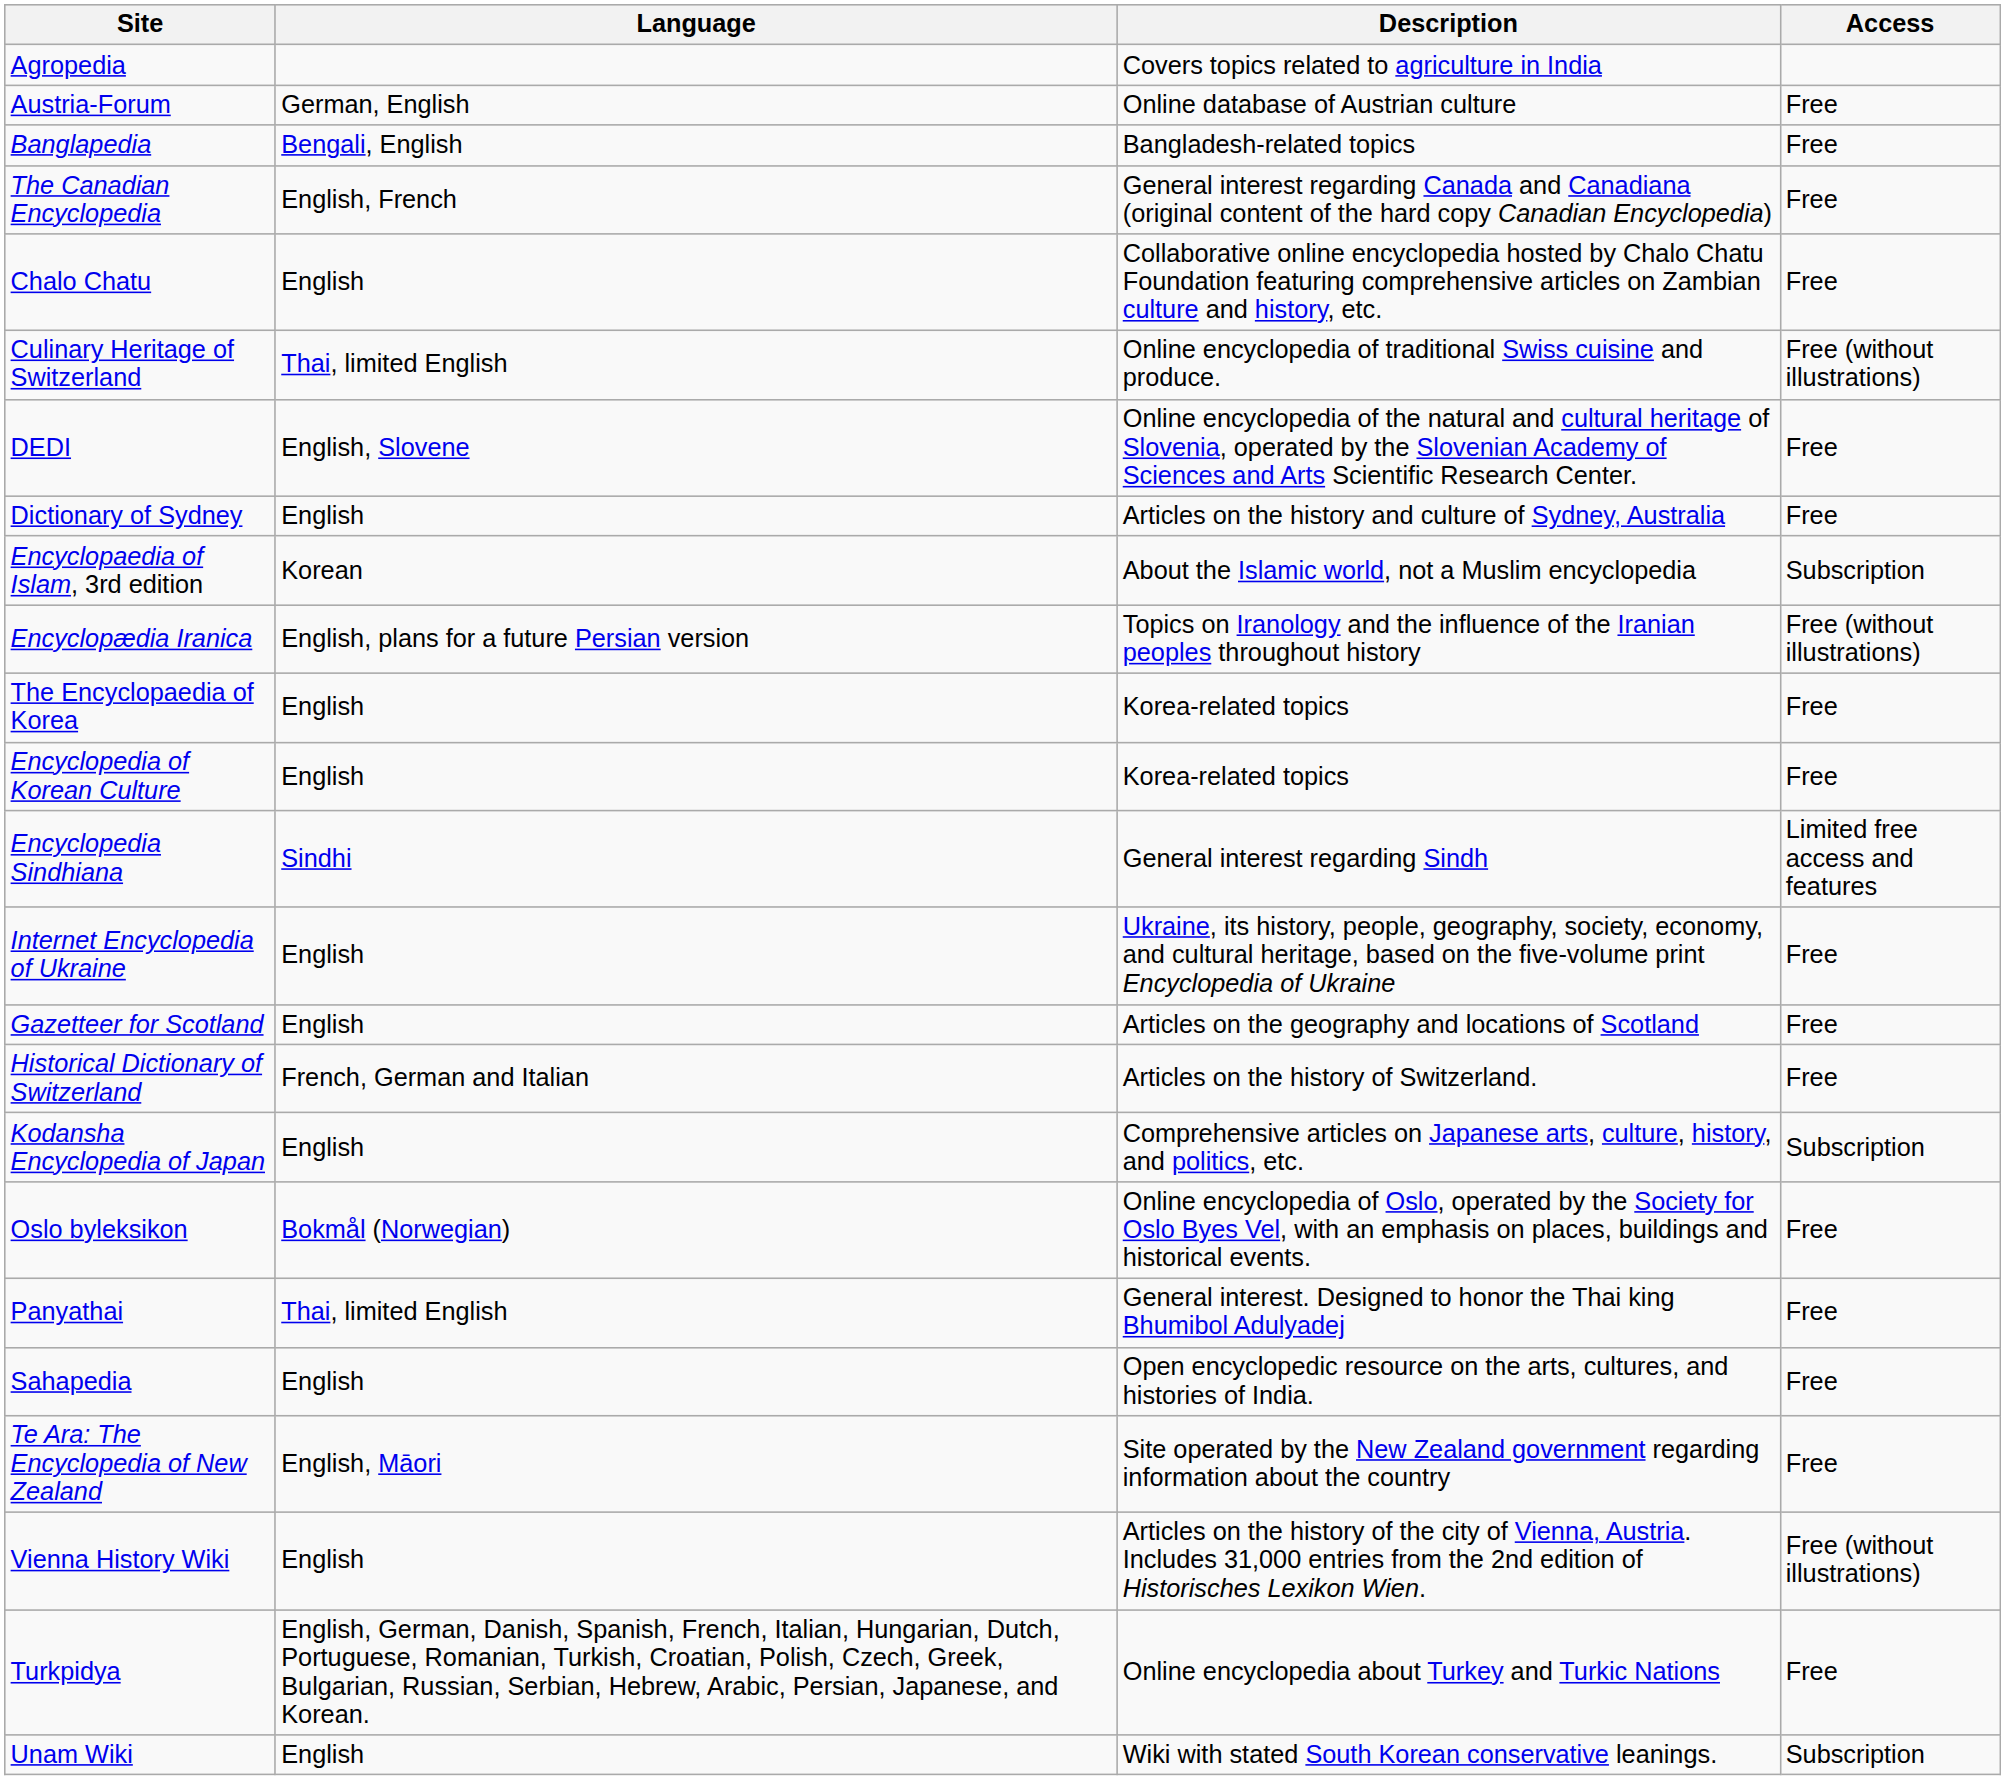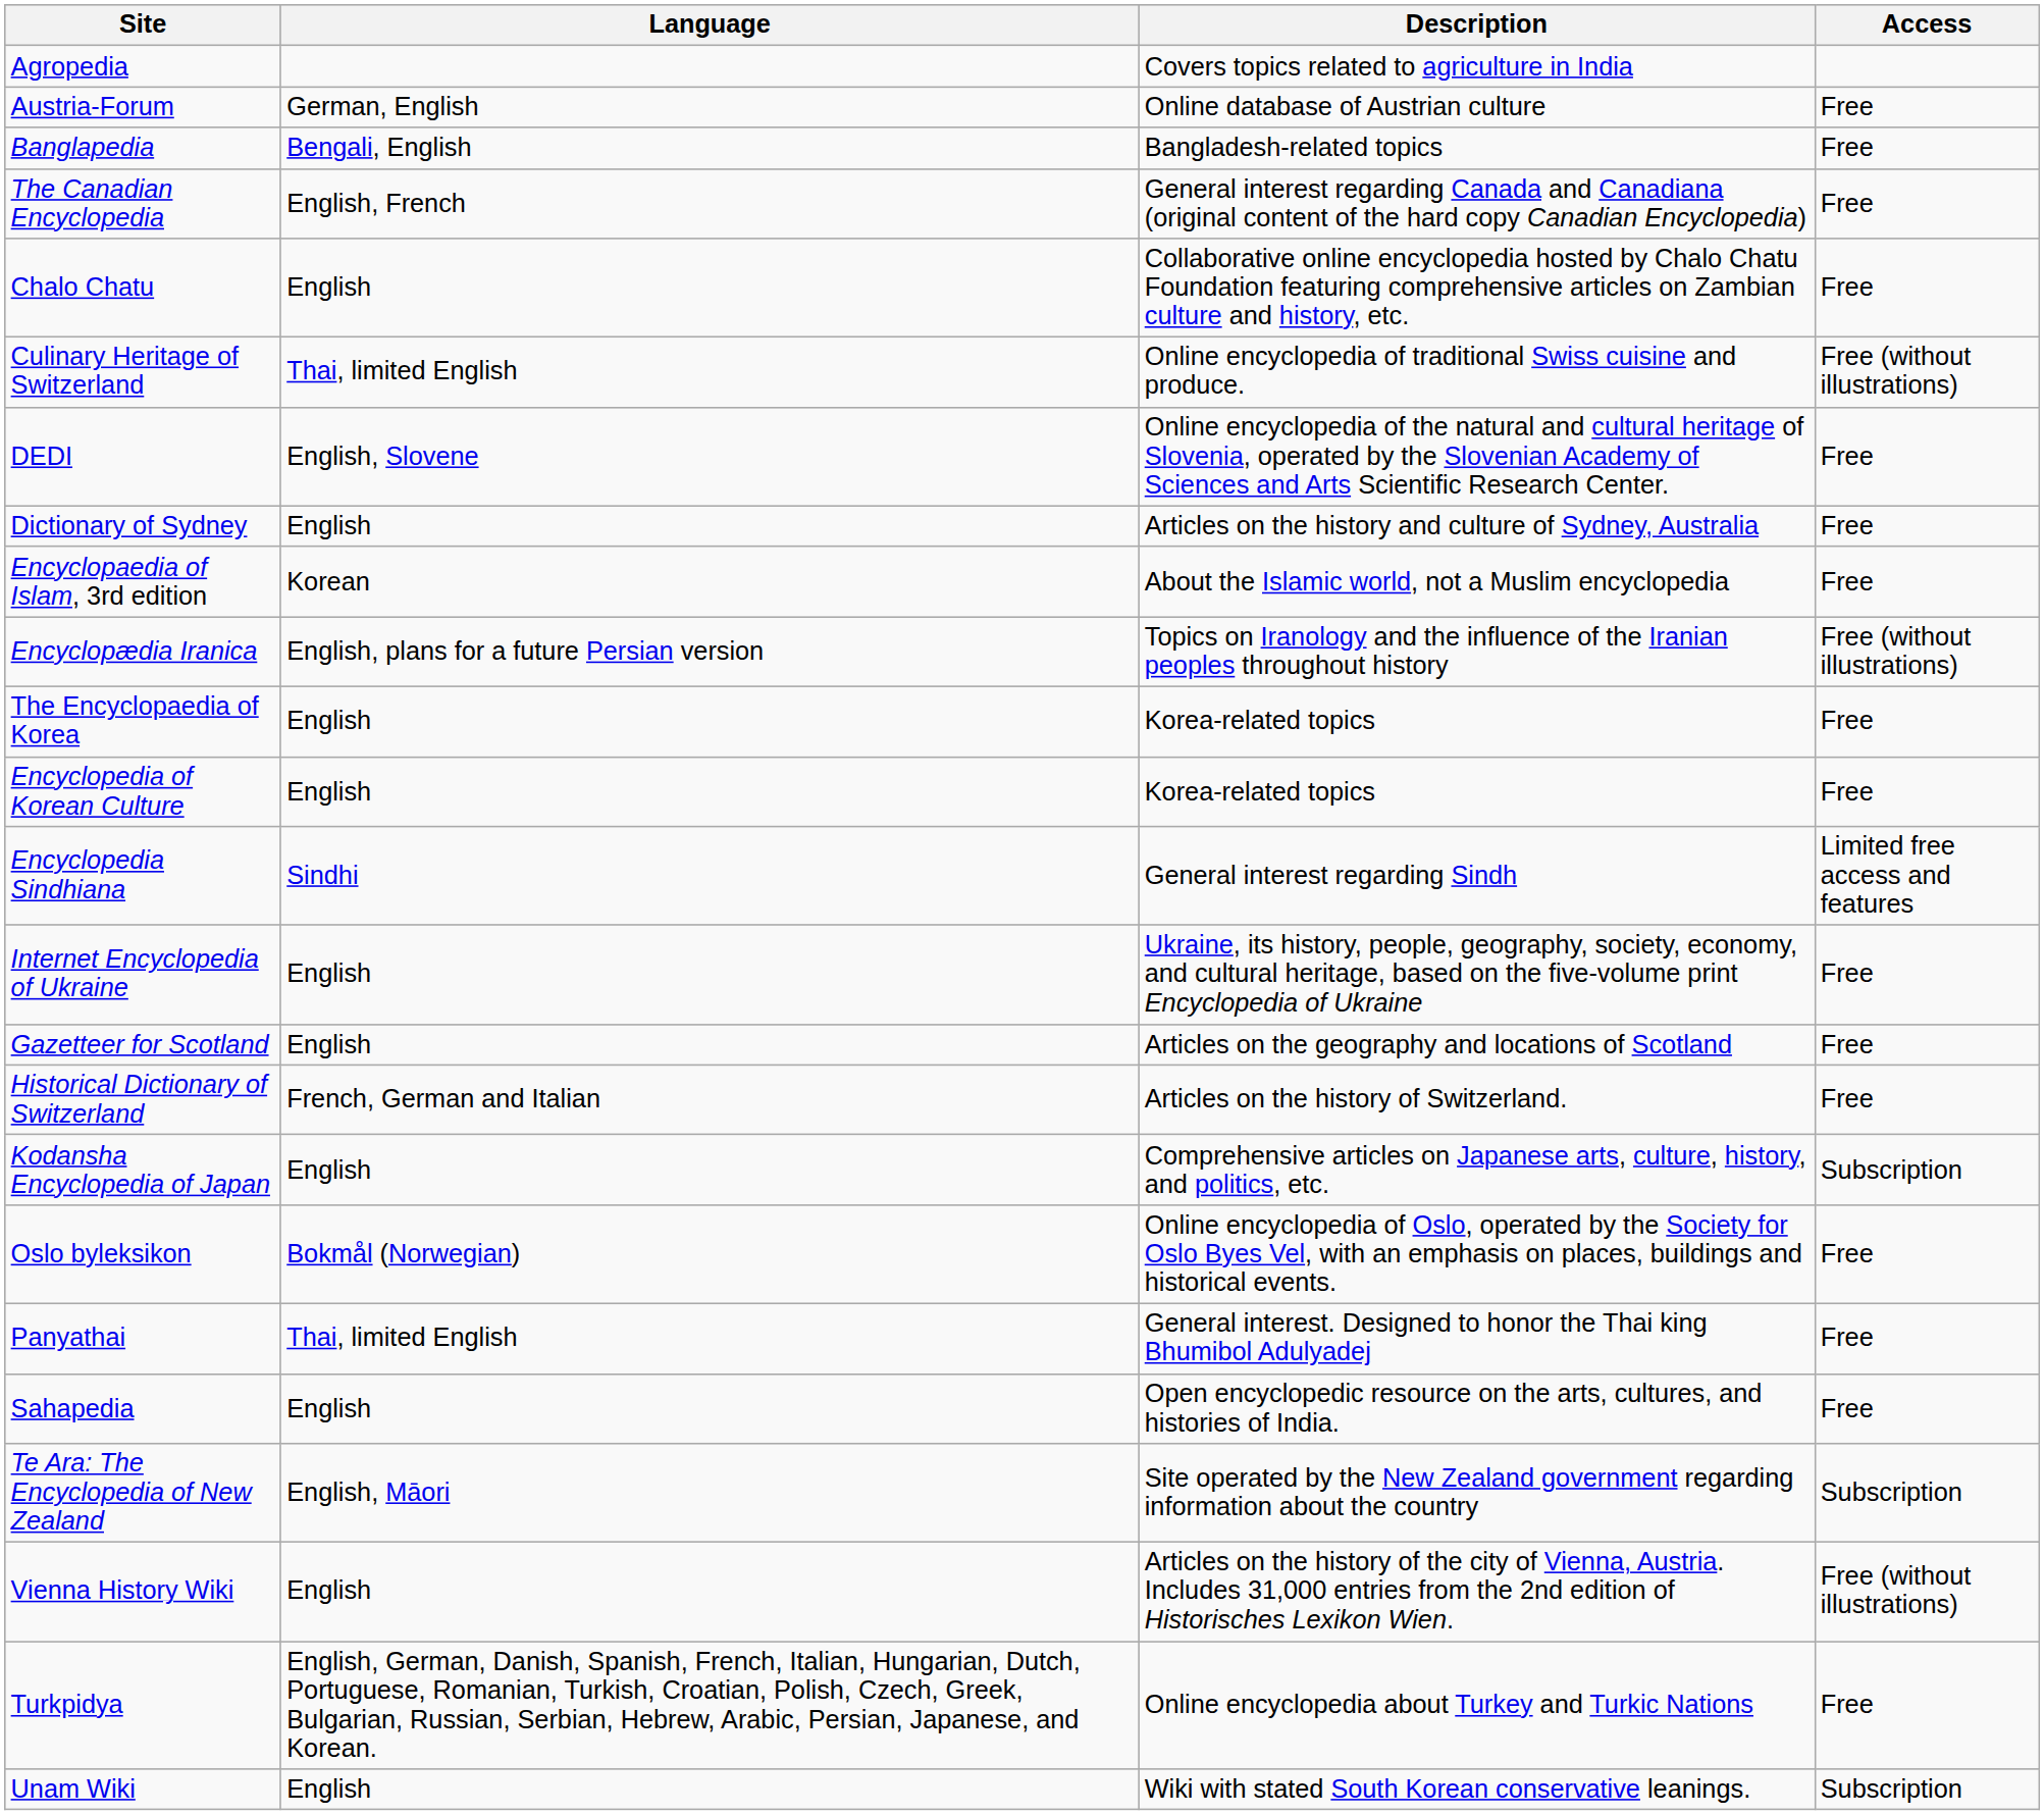Encyclopaedia of Islam, 3rd edition | Access: Subscription -> Free
Te Ara: The Encyclopedia of New Zealand | Access: Free -> Subscription
